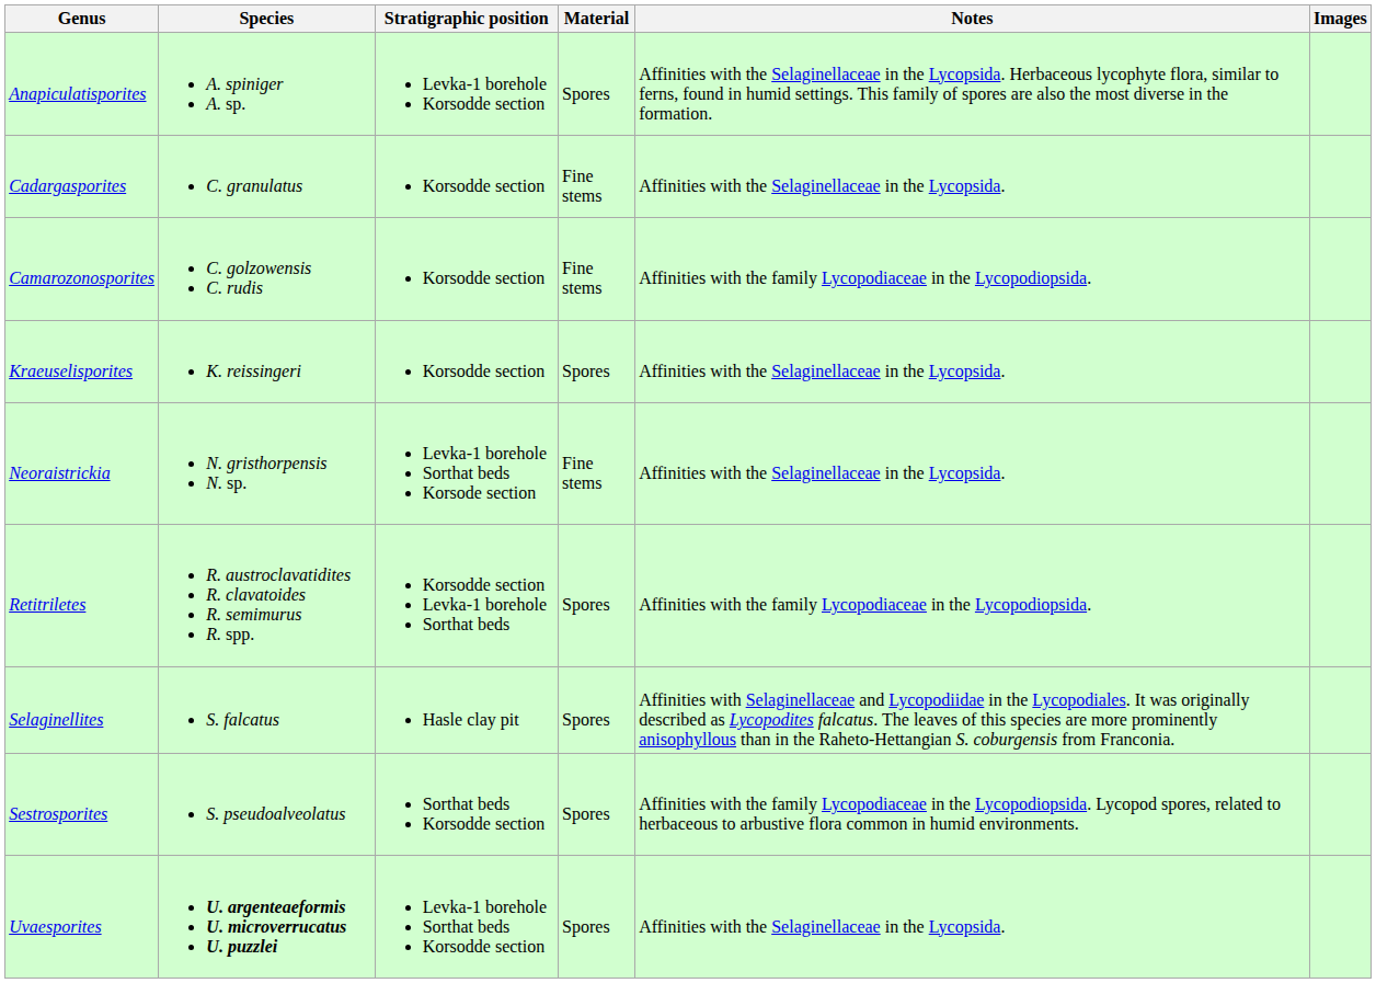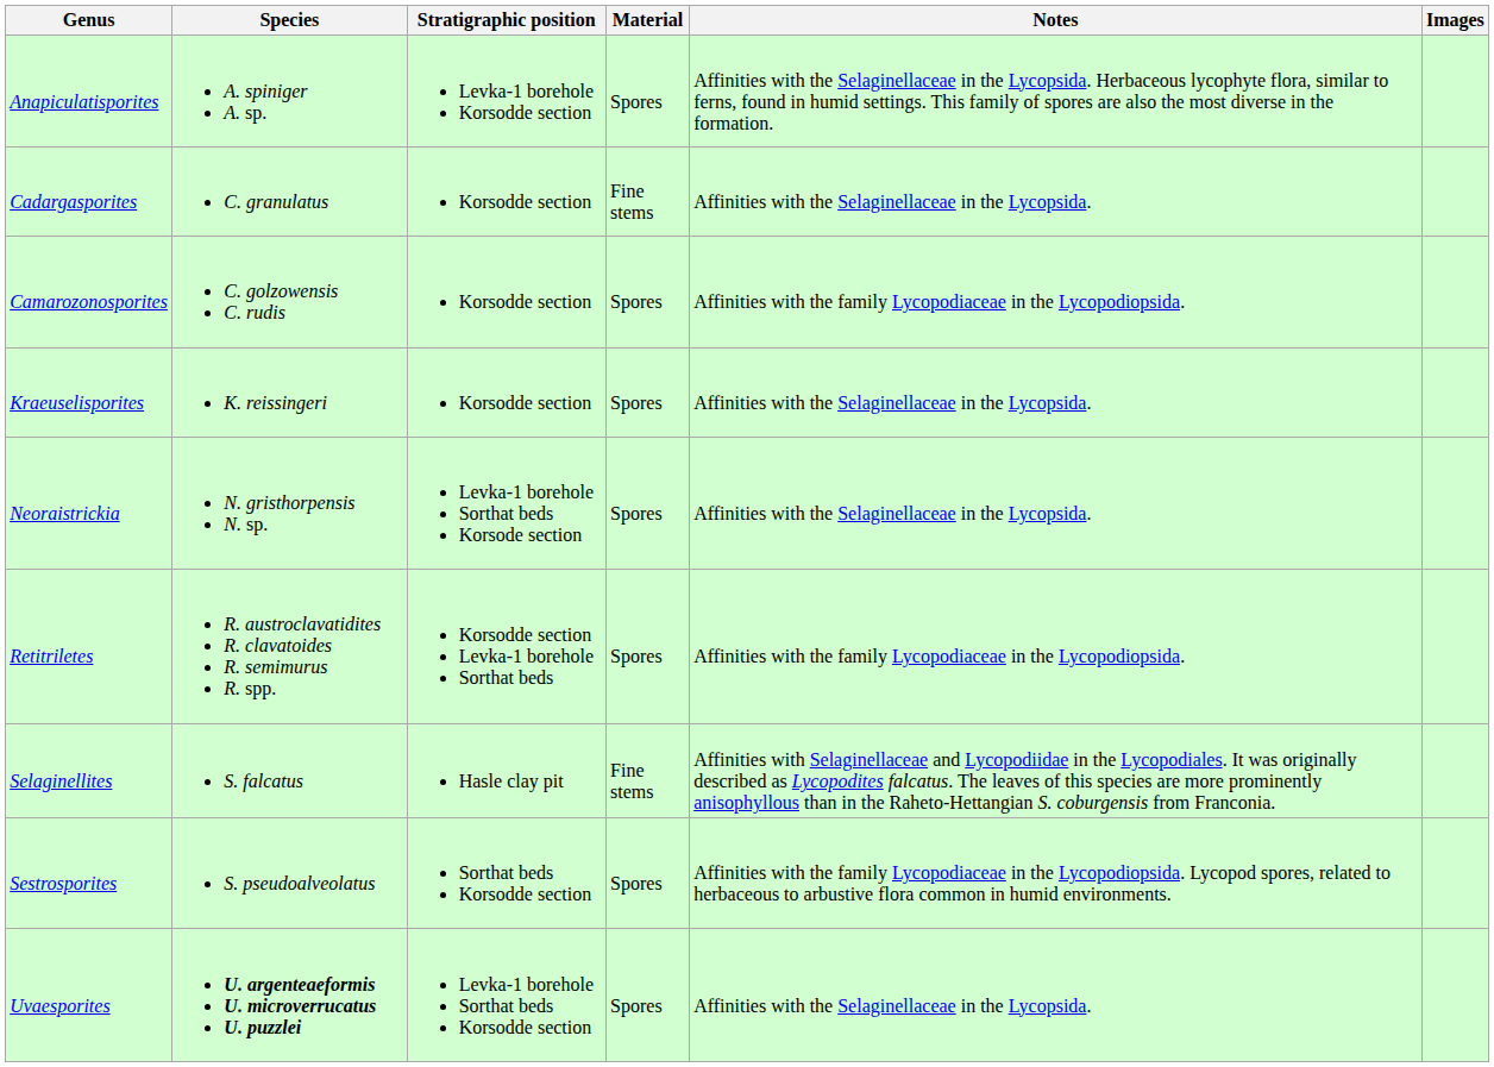Camarozonosporites | Material: Fine stems -> Spores
Neoraistrickia | Material: Fine stems -> Spores
Selaginellites | Material: Spores -> Fine stems
